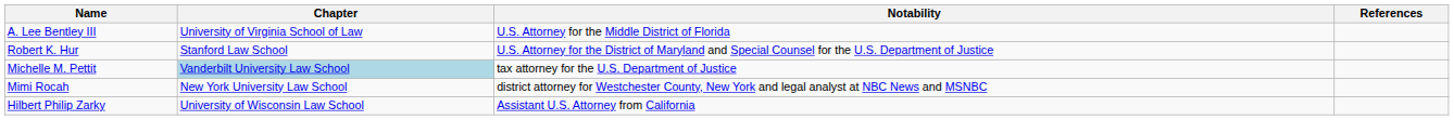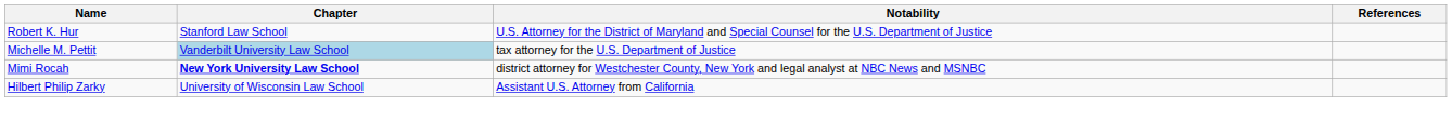- row: A. Lee Bentley III | University of Virginia School of Law | U.S. Attorney for the Middle District of Florida
Mimi Rocah | Chapter: normal -> bold
